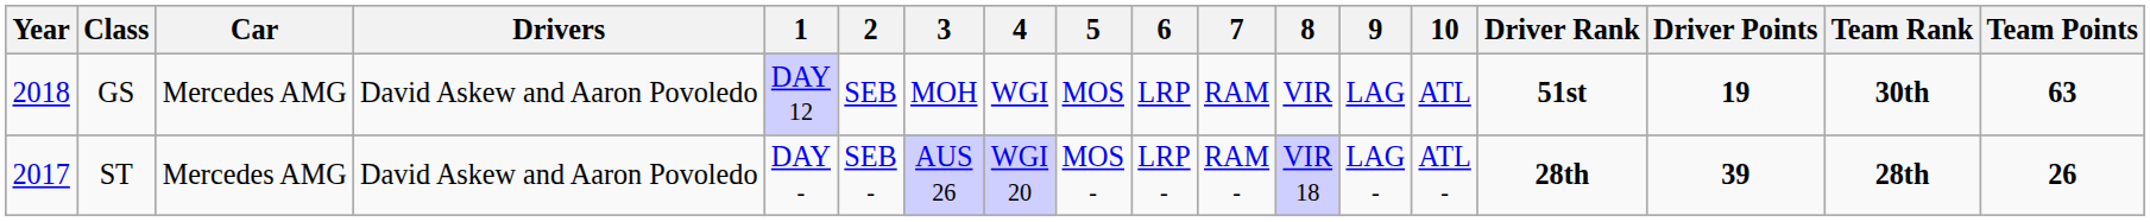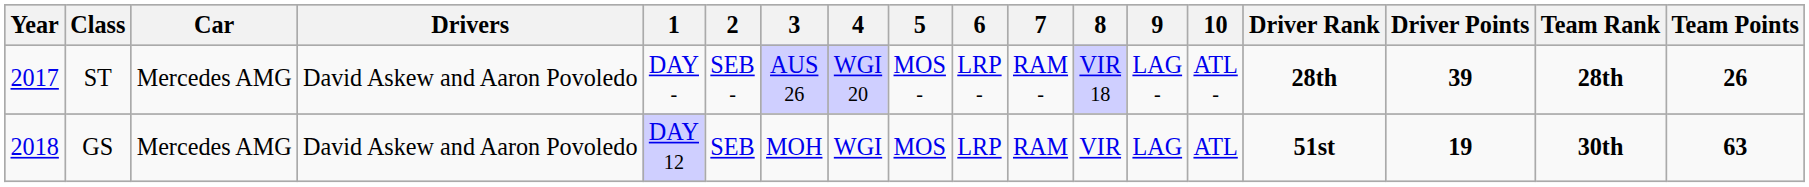rows swapped: ST <-> GS
